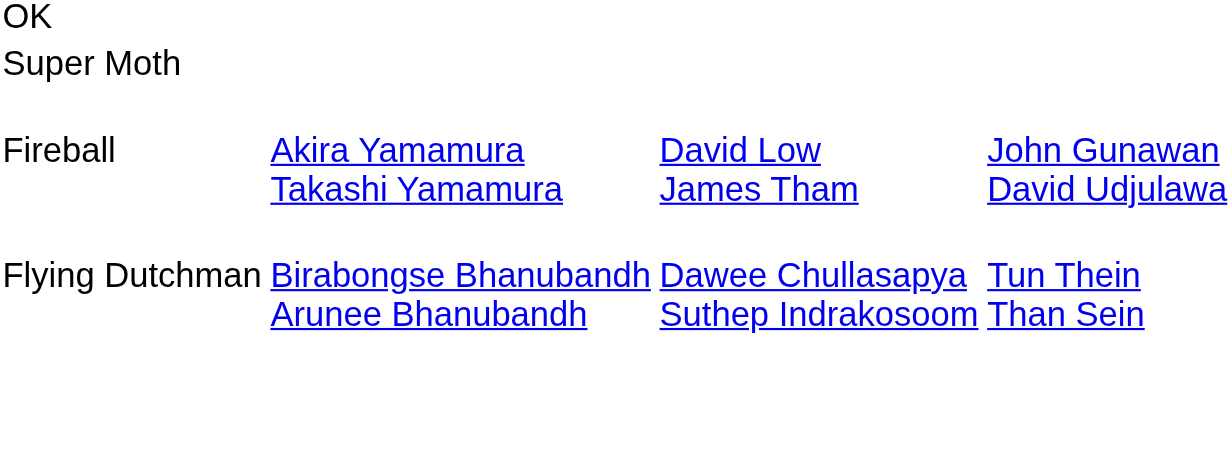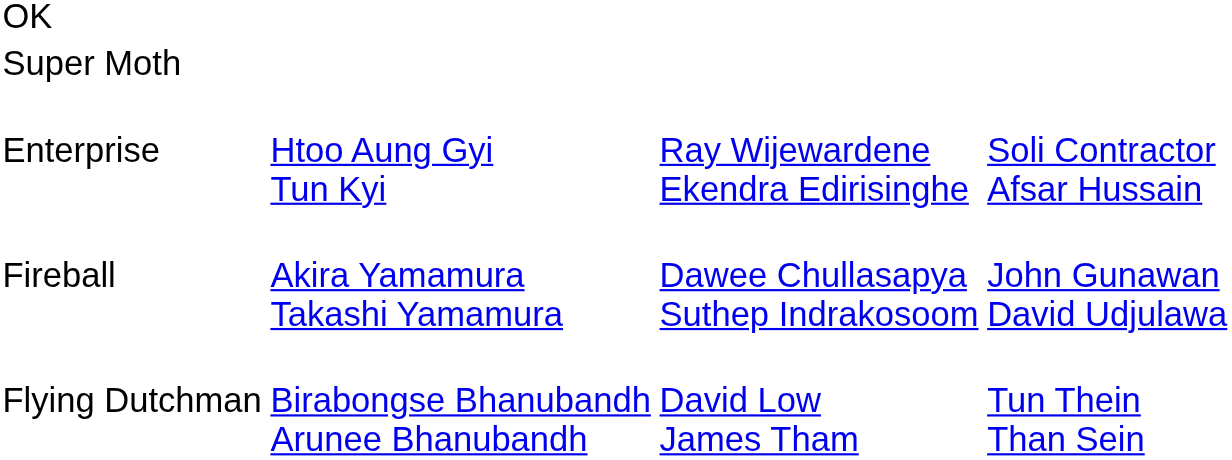+ row: Enterprise | Htoo Aung Gyi Tun Kyi | Ray Wijewardene Ekendra Edirisinghe | Soli Contractor Afsar Hussain
Fireball | column 3: David Low James Tham -> Dawee Chullasapya Suthep Indrakosoom
Flying Dutchman | column 3: Dawee Chullasapya Suthep Indrakosoom -> David Low James Tham
